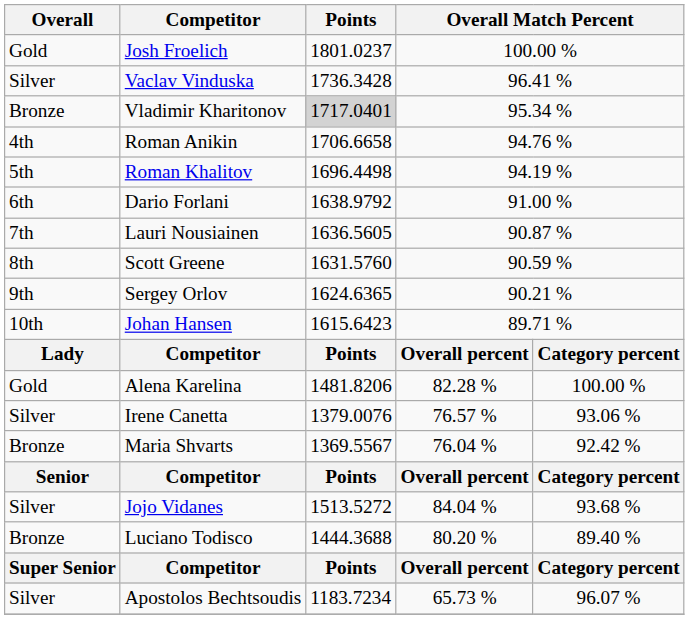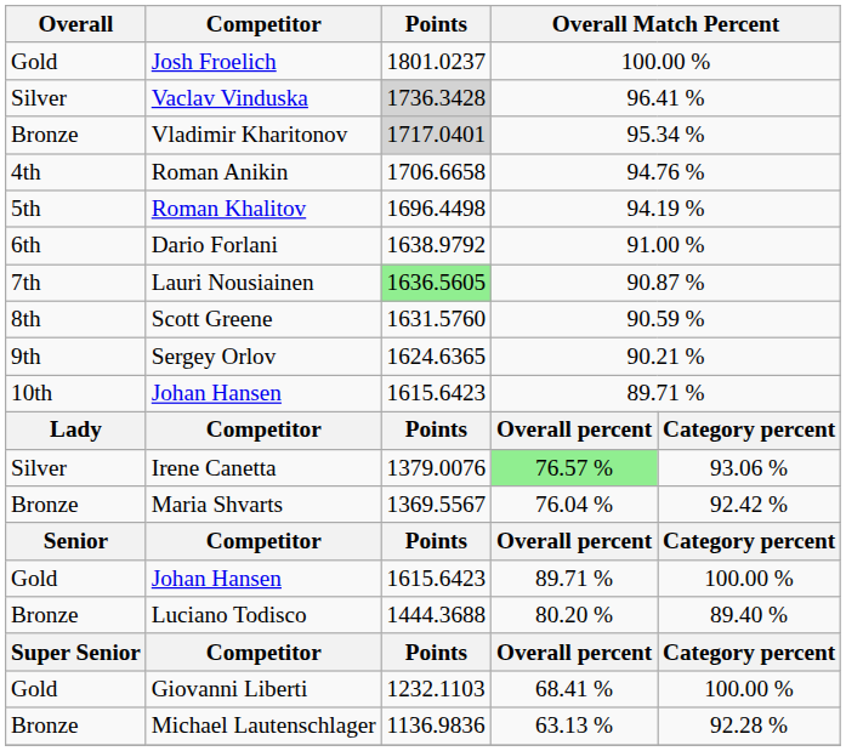Vaclav Vinduska | Points: no background -> lightgrey background
Lauri Nousiainen | Points: no background -> lightgreen background
- row: Gold | Alena Karelina | 1481.8206 | 82.28 % | 100.00 %
Irene Canetta | column 4: no background -> lightgreen background
+ row: Gold | Johan Hansen | 1615.6423 | 89.71 % | 100.00 %
- row: Silver | Jojo Vidanes | 1513.5272 | 84.04 % | 93.68 %
+ row: Gold | Giovanni Liberti | 1232.1103 | 68.41 % | 100.00 %
- row: Silver | Apostolos Bechtsoudis | 1183.7234 | 65.73 % | 96.07 %
+ row: Bronze | Michael Lautenschlager | 1136.9836 | 63.13 % | 92.28 %
